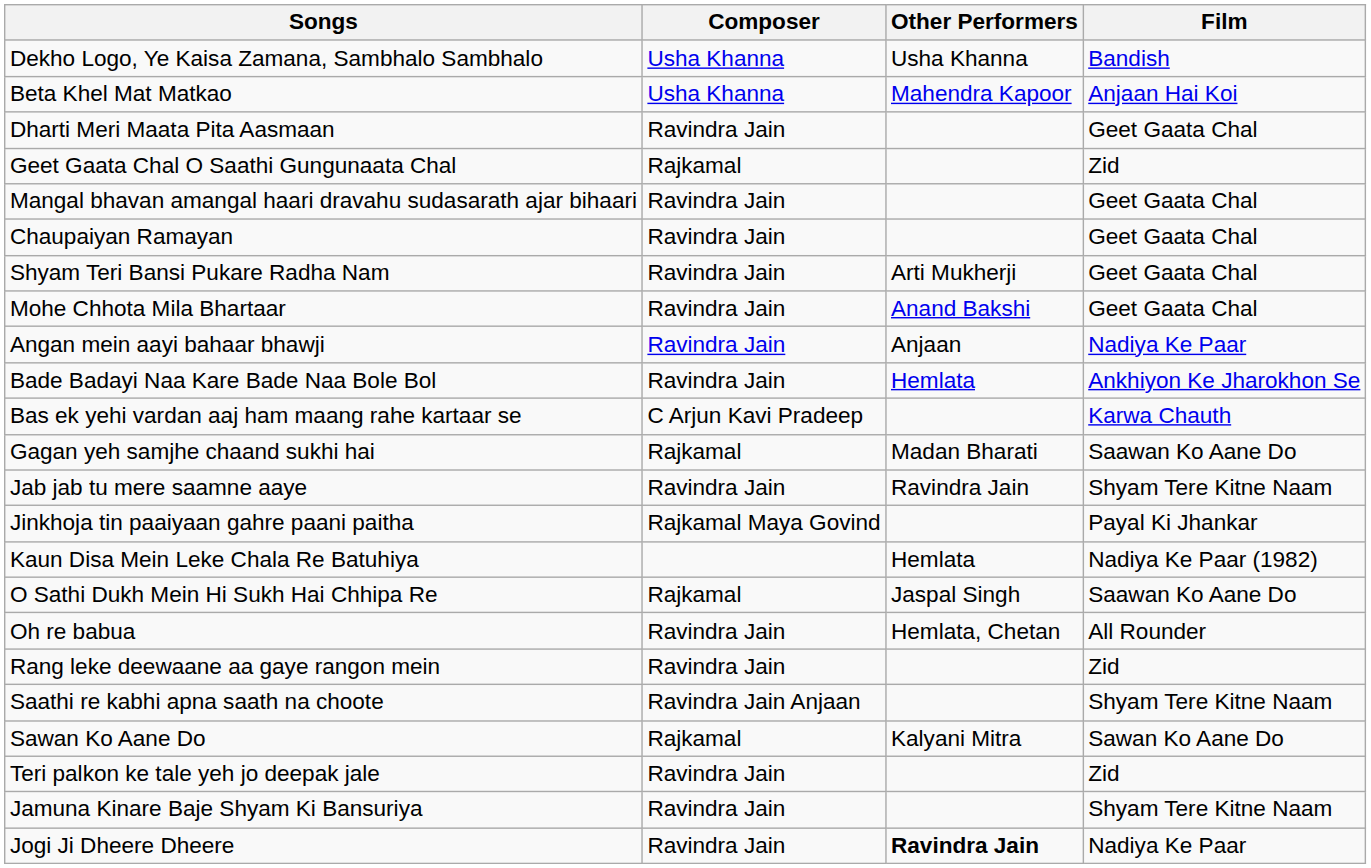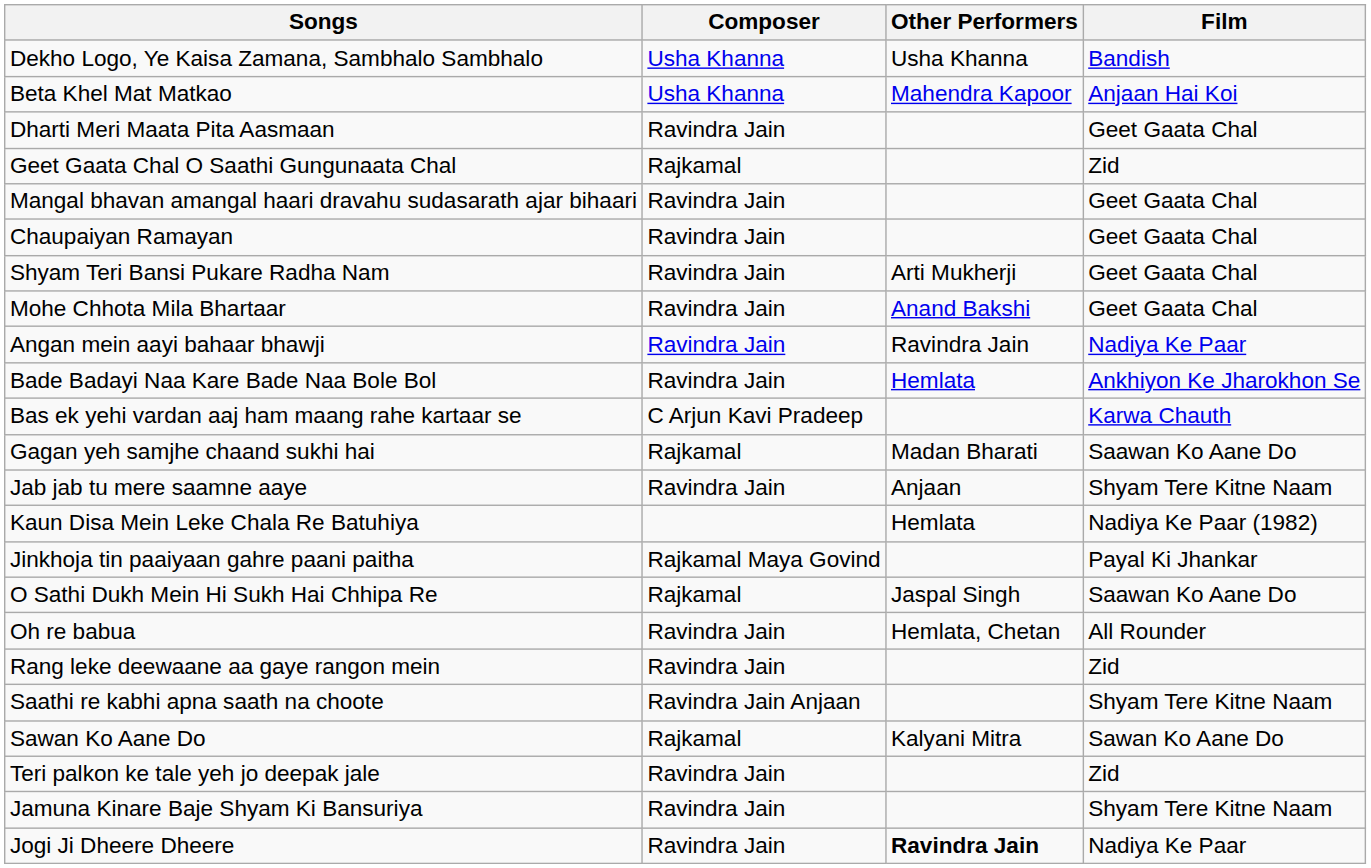Angan mein aayi bahaar bhawji | Other Performers: Anjaan -> Ravindra Jain
Jab jab tu mere saamne aaye | Other Performers: Ravindra Jain -> Anjaan
rows swapped: Jinkhoja tin paaiyaan gahre paani paitha <-> Kaun Disa Mein Leke Chala Re Batuhiya
